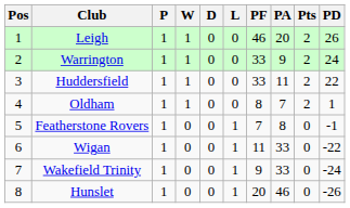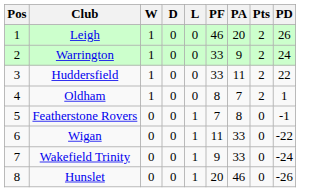- column: P | 1 | 1 | 1 | 1 | 1 | 1 | 1 | 1
